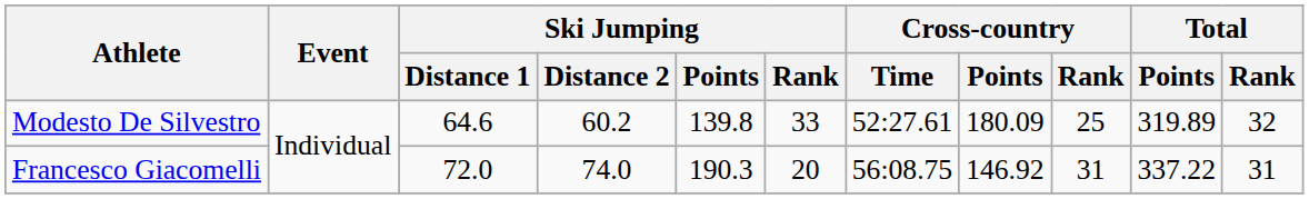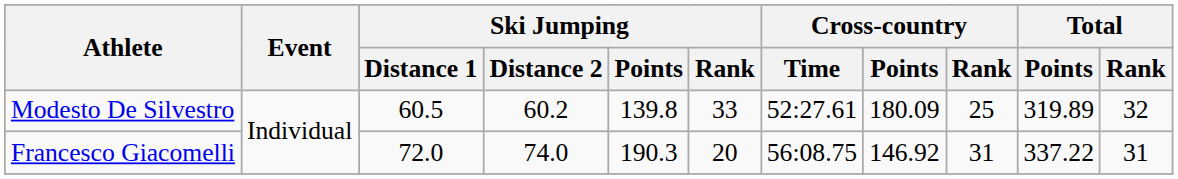Modesto De Silvestro | Ski Jumping / Distance 1: 64.6 -> 60.5
